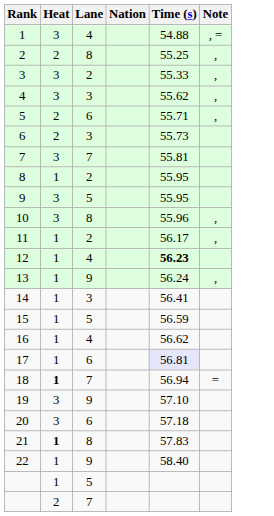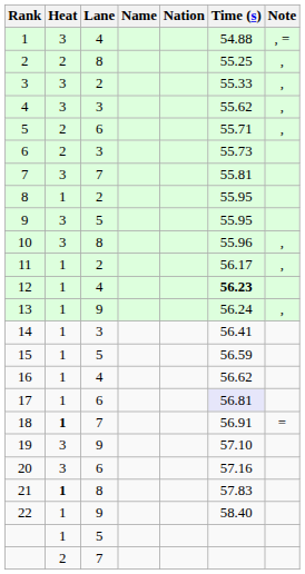+ column: Name
18 | Time (s): 56.94 -> 56.91
20 | Time (s): 57.18 -> 57.16
